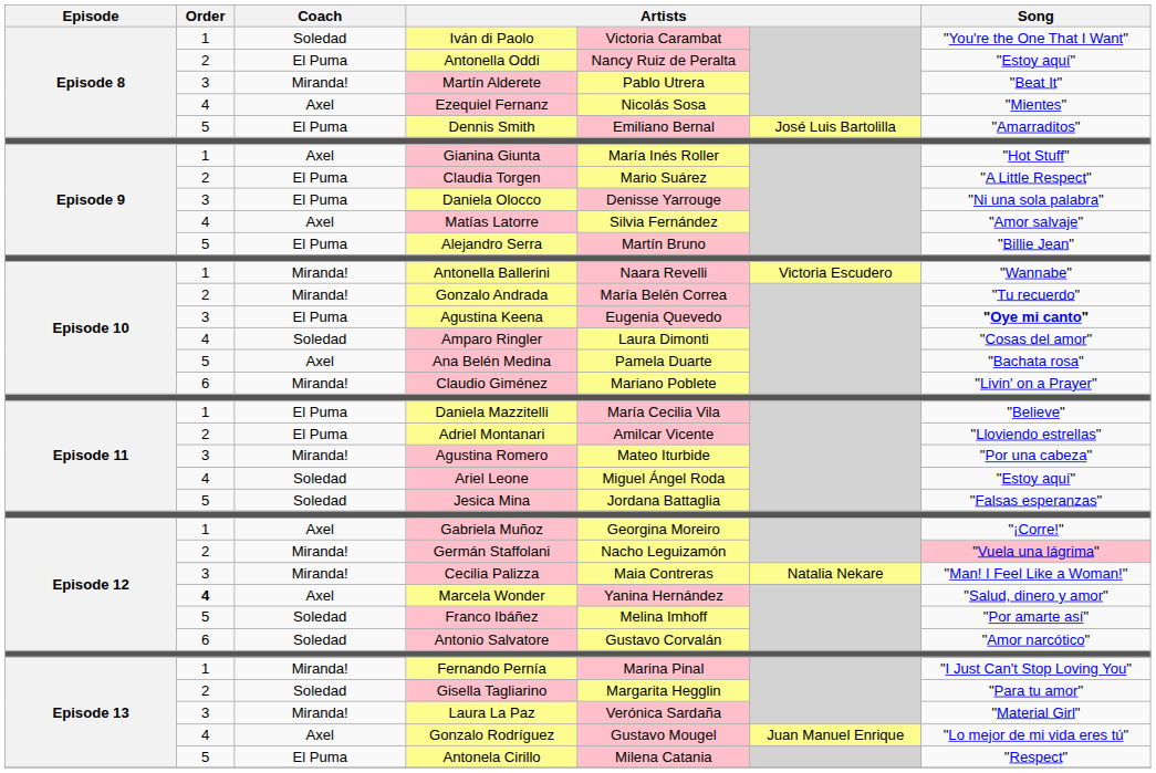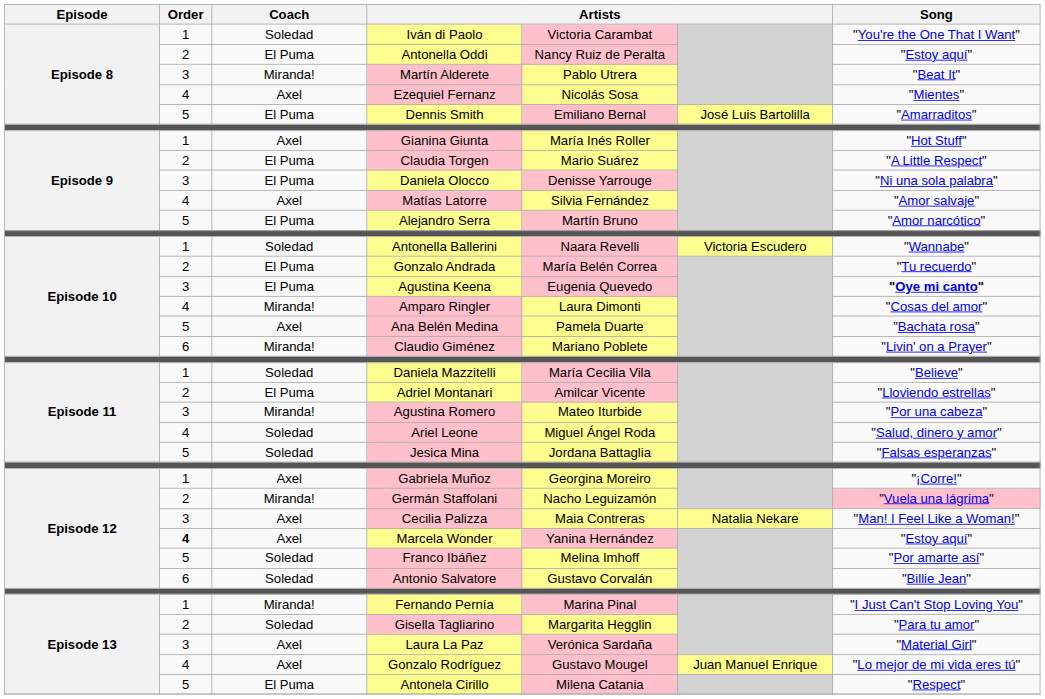Alejandro Serra | Song: "Billie Jean" -> "Amor narcótico"
Antonella Ballerini | Coach: Miranda! -> Soledad
Gonzalo Andrada | Coach: Miranda! -> El Puma
Amparo Ringler | Coach: Soledad -> Miranda!
Daniela Mazzitelli | Coach: El Puma -> Soledad
Ariel Leone | Song: "Estoy aquí" -> "Salud, dinero y amor"
Cecilia Palizza | Coach: Miranda! -> Axel
Marcela Wonder | Song: "Salud, dinero y amor" -> "Estoy aquí"
Antonio Salvatore | Song: "Amor narcótico" -> "Billie Jean"
Laura La Paz | Coach: Miranda! -> Axel
